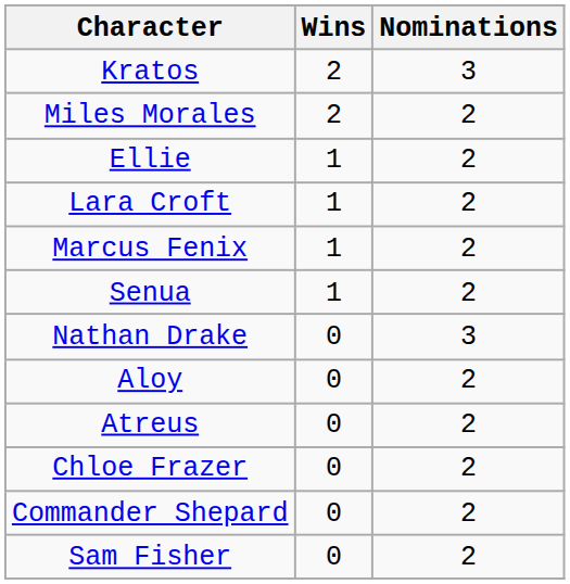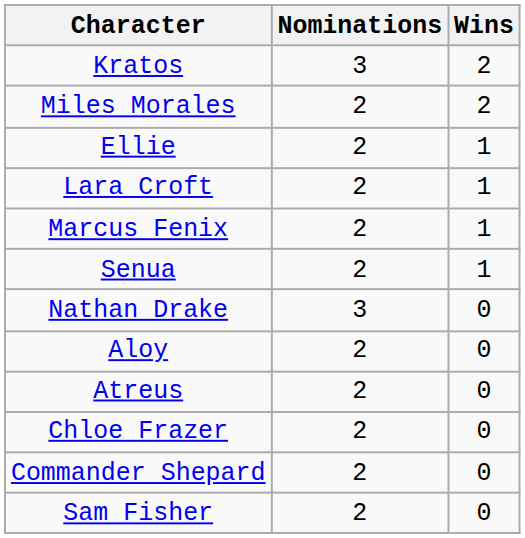columns swapped: Nominations <-> Wins
